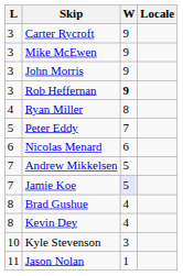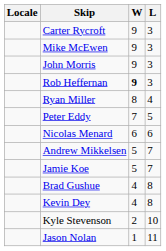columns swapped: Locale <-> L
Jamie Koe | W: lavender background -> no background
Kyle Stevenson | W: 3 -> 2
